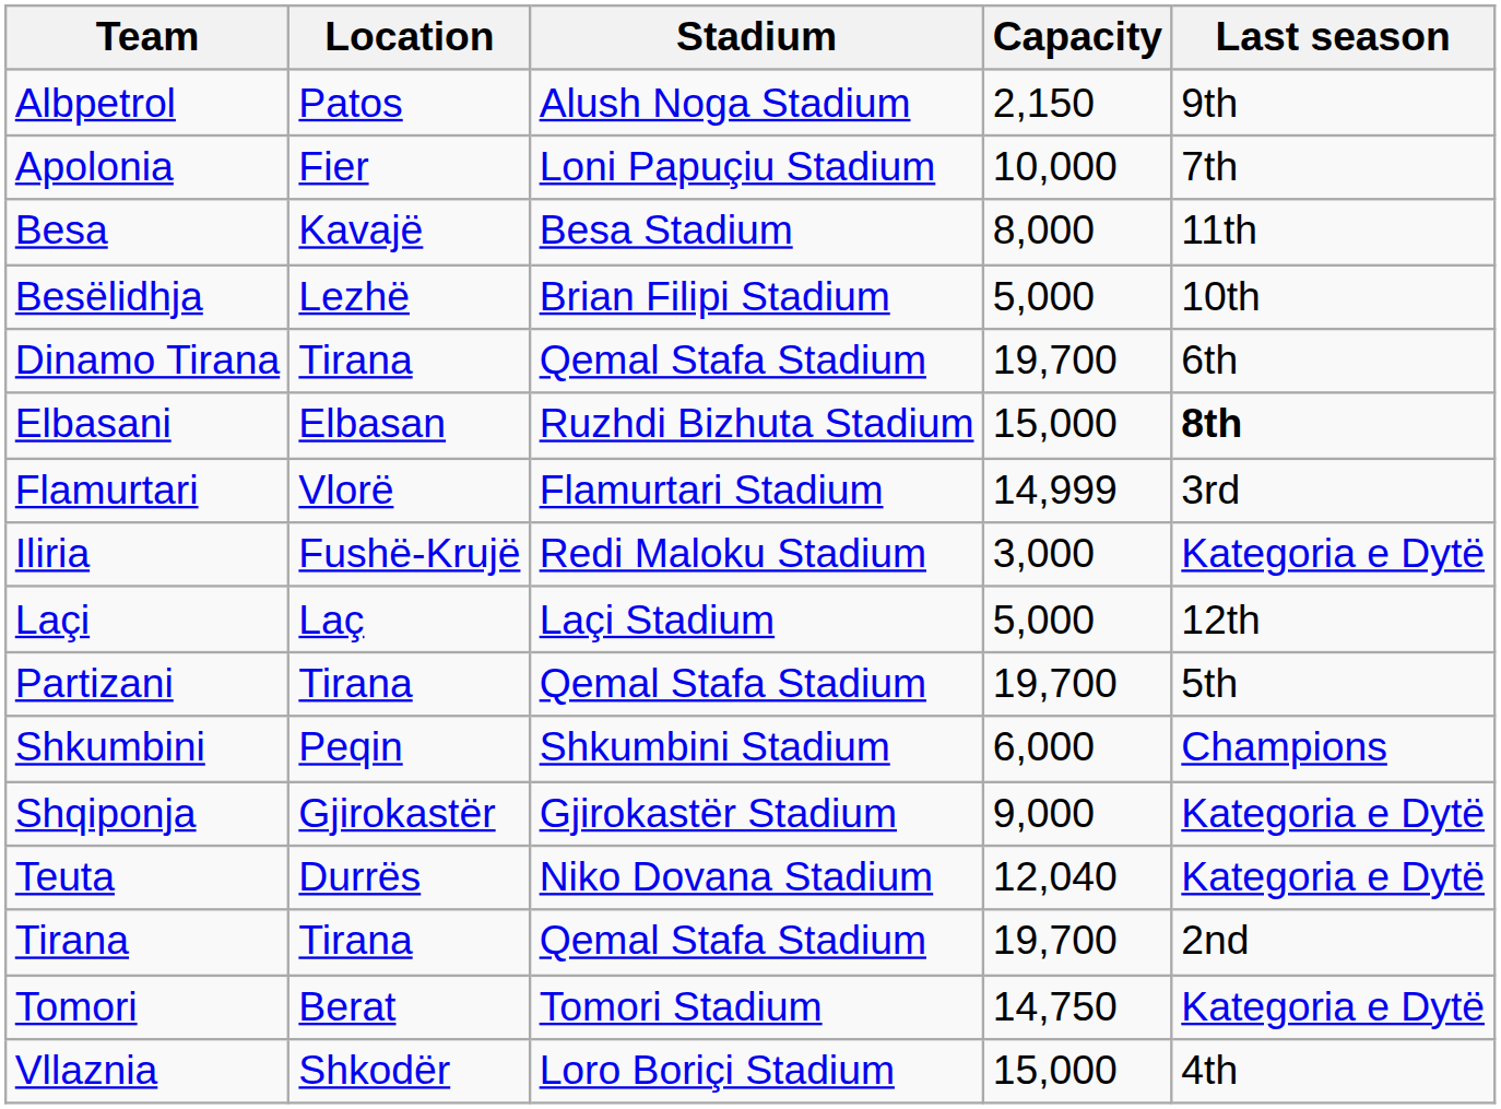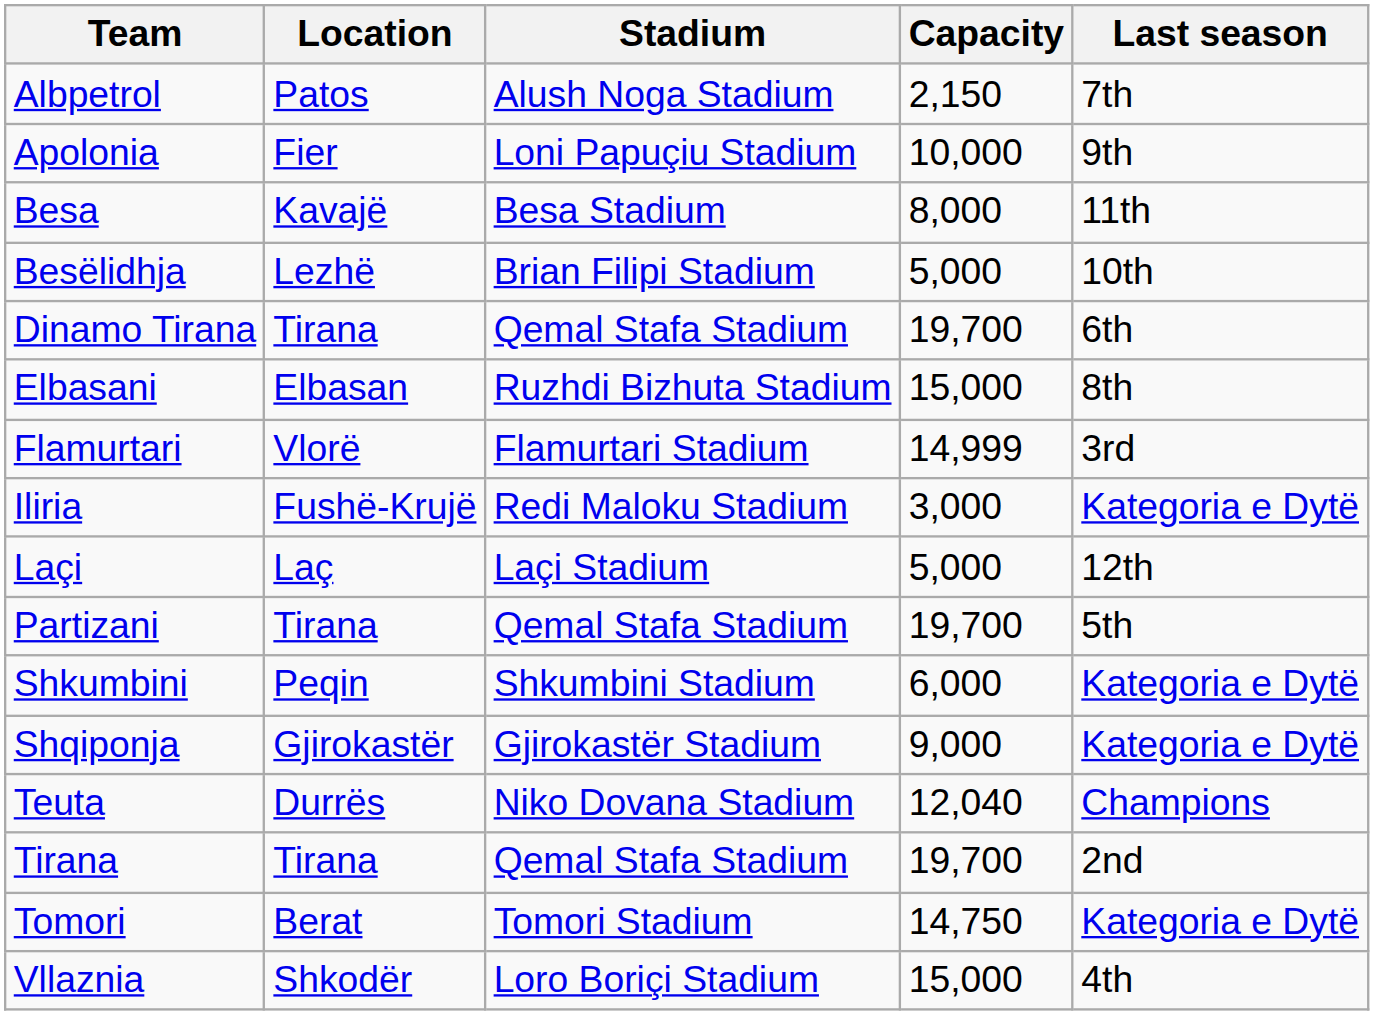Albpetrol | Last season: 9th -> 7th
Apolonia | Last season: 7th -> 9th
Elbasani | Last season: bold -> normal
Shkumbini | Last season: Champions -> Kategoria e Dytë
Teuta | Last season: Kategoria e Dytë -> Champions
